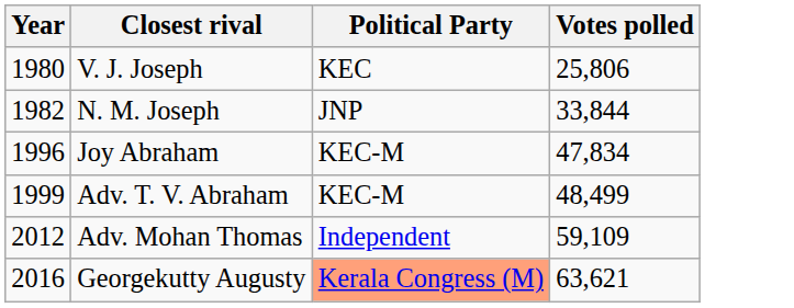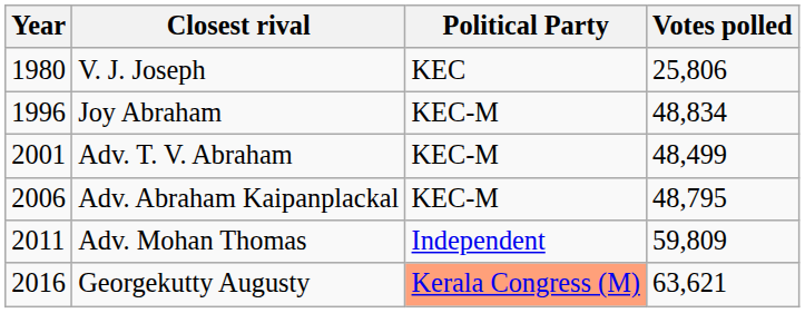- row: 1982 | N. M. Joseph | JNP | 33,844
Joy Abraham | Votes polled: 47,834 -> 48,834
Adv. T. V. Abraham | Year: 1999 -> 2001
+ row: 2006 | Adv. Abraham Kaipanplackal | KEC-M | 48,795
Adv. Mohan Thomas | Year: 2012 -> 2011
Adv. Mohan Thomas | Votes polled: 59,109 -> 59,809
